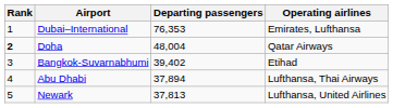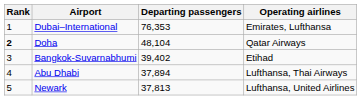Doha | Departing passengers: 48,004 -> 48,104
